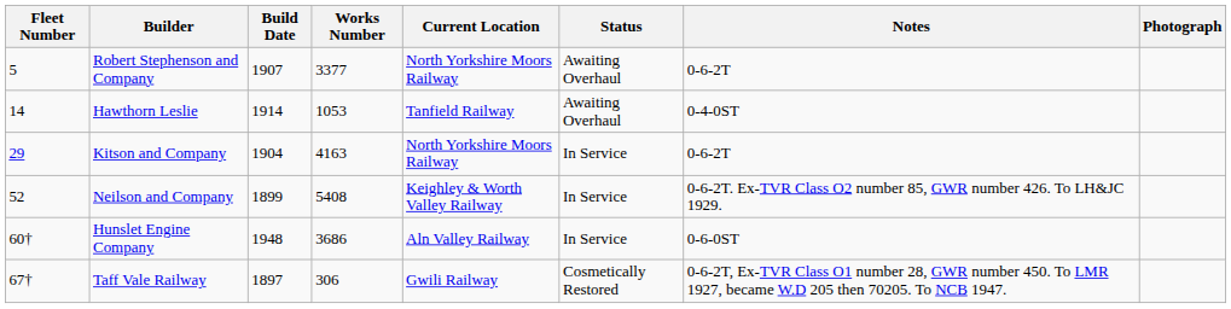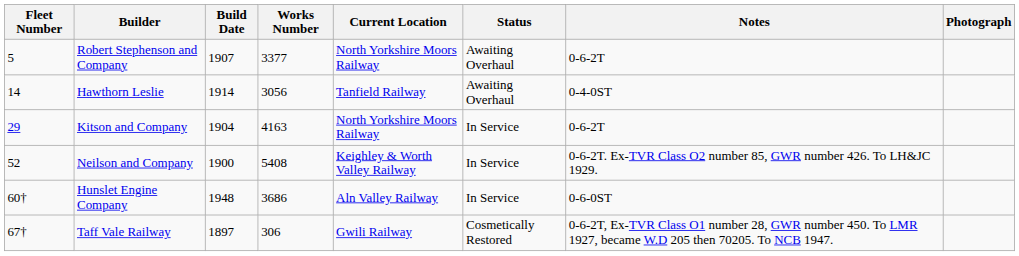Hawthorn Leslie | Works Number: 1053 -> 3056
Neilson and Company | Build Date: 1899 -> 1900
